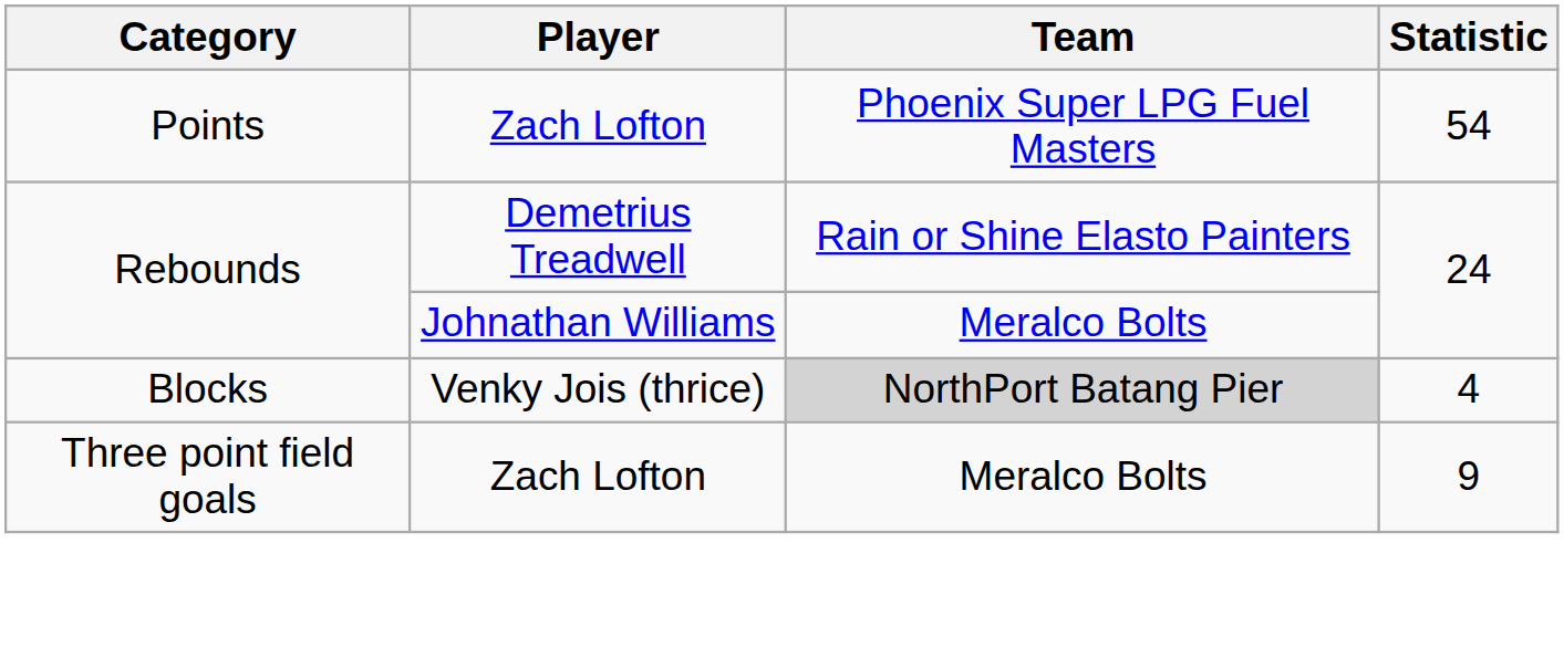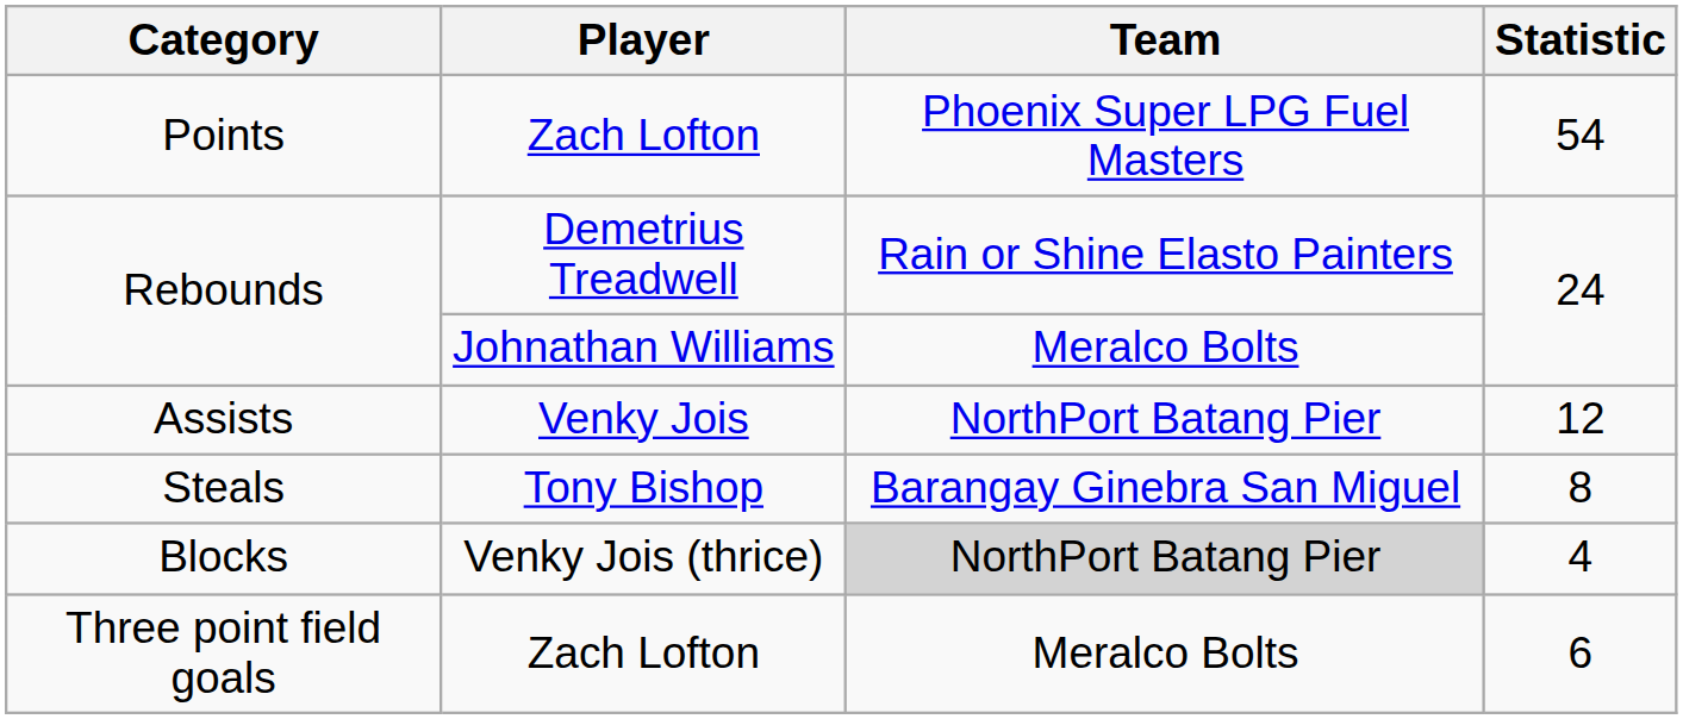+ row: Assists | Venky Jois | NorthPort Batang Pier | 12
+ row: Steals | Tony Bishop | Barangay Ginebra San Miguel | 8
Three point field goals | Statistic: 9 -> 6
